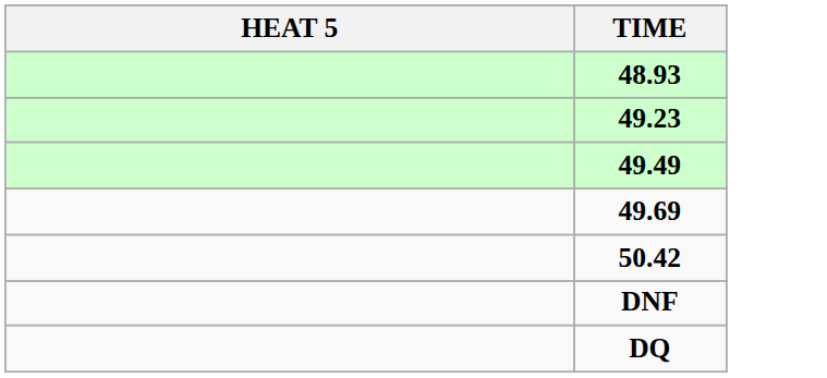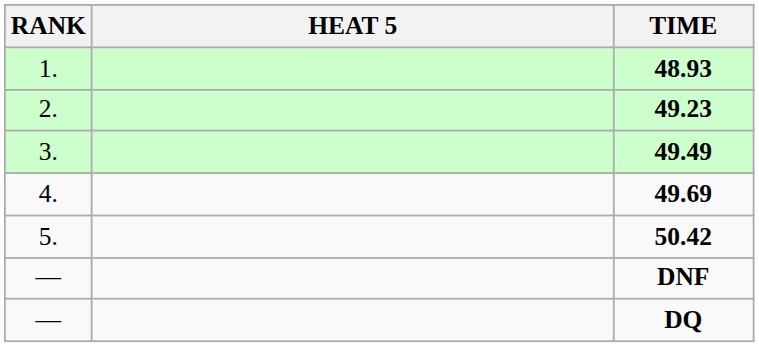+ column: RANK | 1. | 2. | 3. | 4. | 5. | — | —
